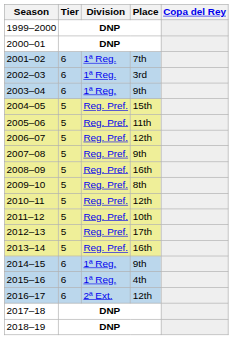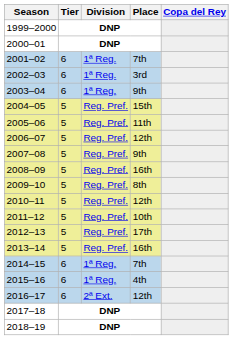2014–15 | Place: 9th -> 7th
